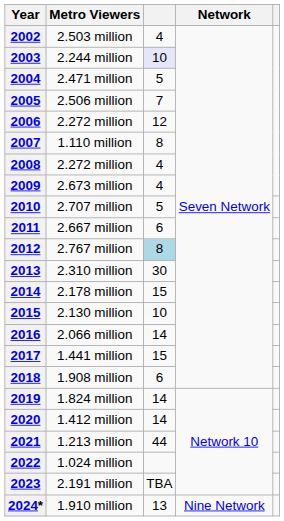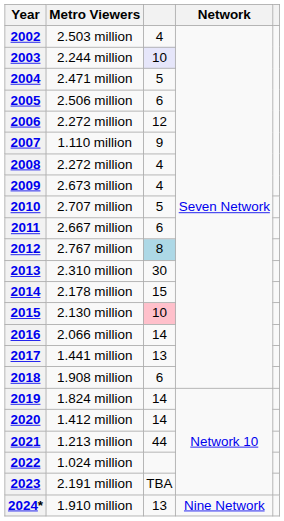2005 | column 3: 7 -> 6
2007 | column 3: 8 -> 9
2015 | column 3: no background -> pink background
2017 | column 3: 15 -> 13
